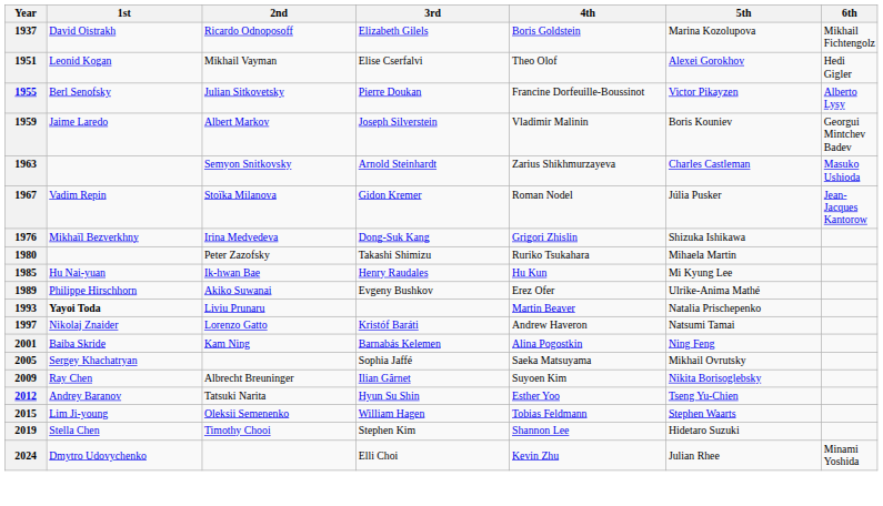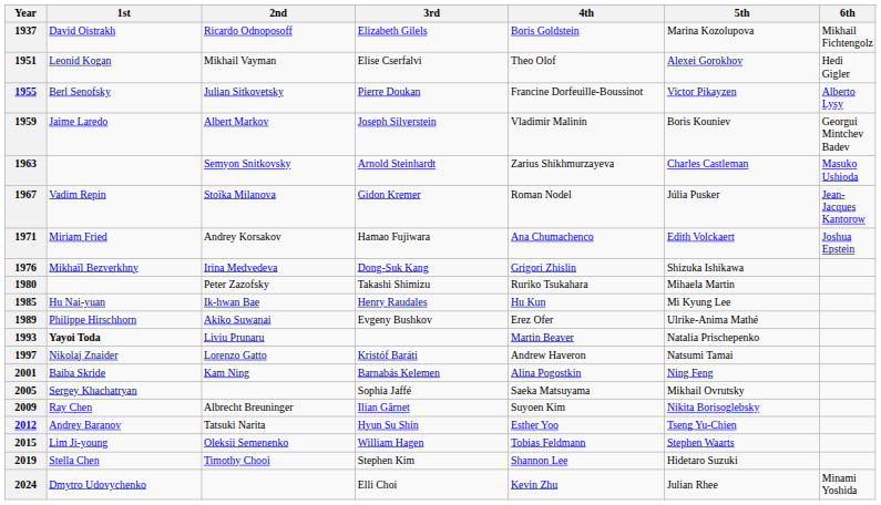+ row: 1971 | Miriam Fried | Andrey Korsakov | Hamao Fujiwara | Ana Chumachenco | Edith Volckaert | Joshua Epstein
